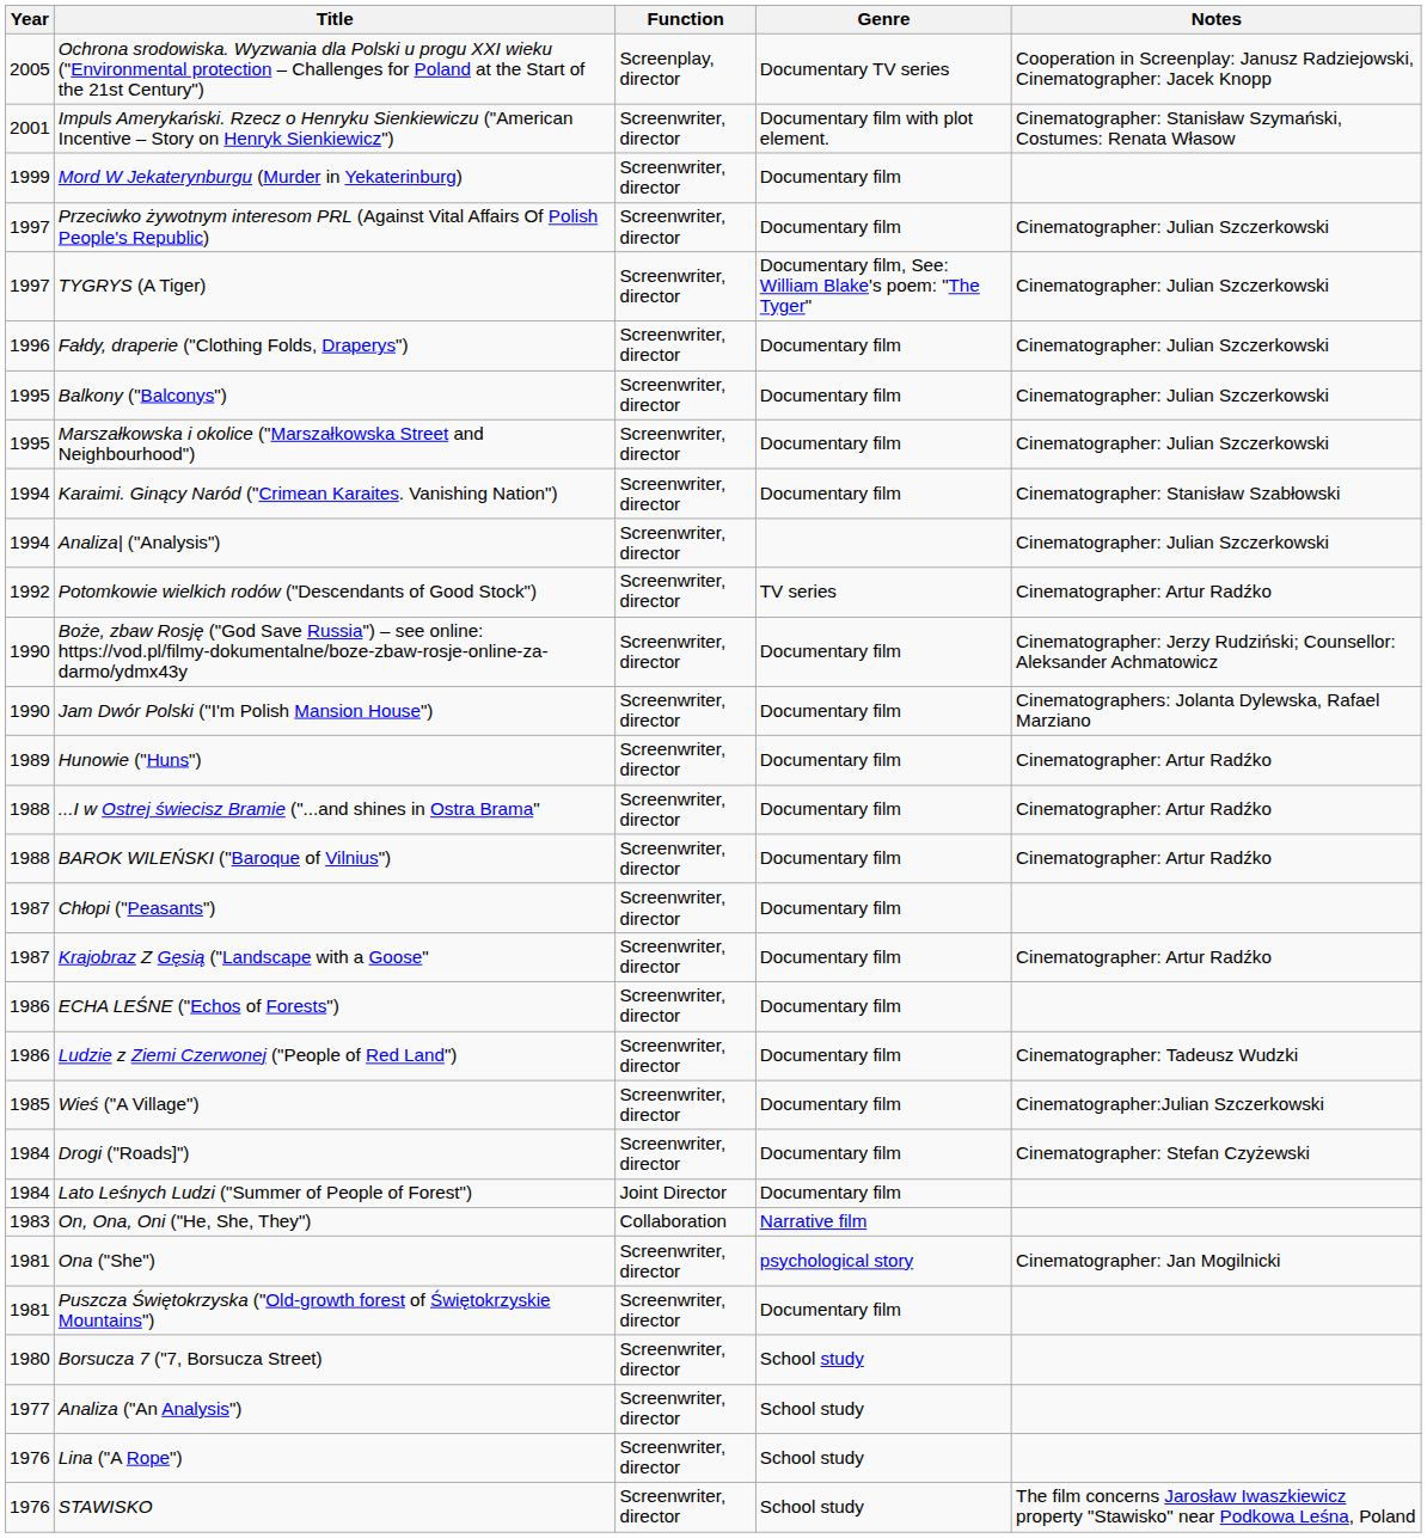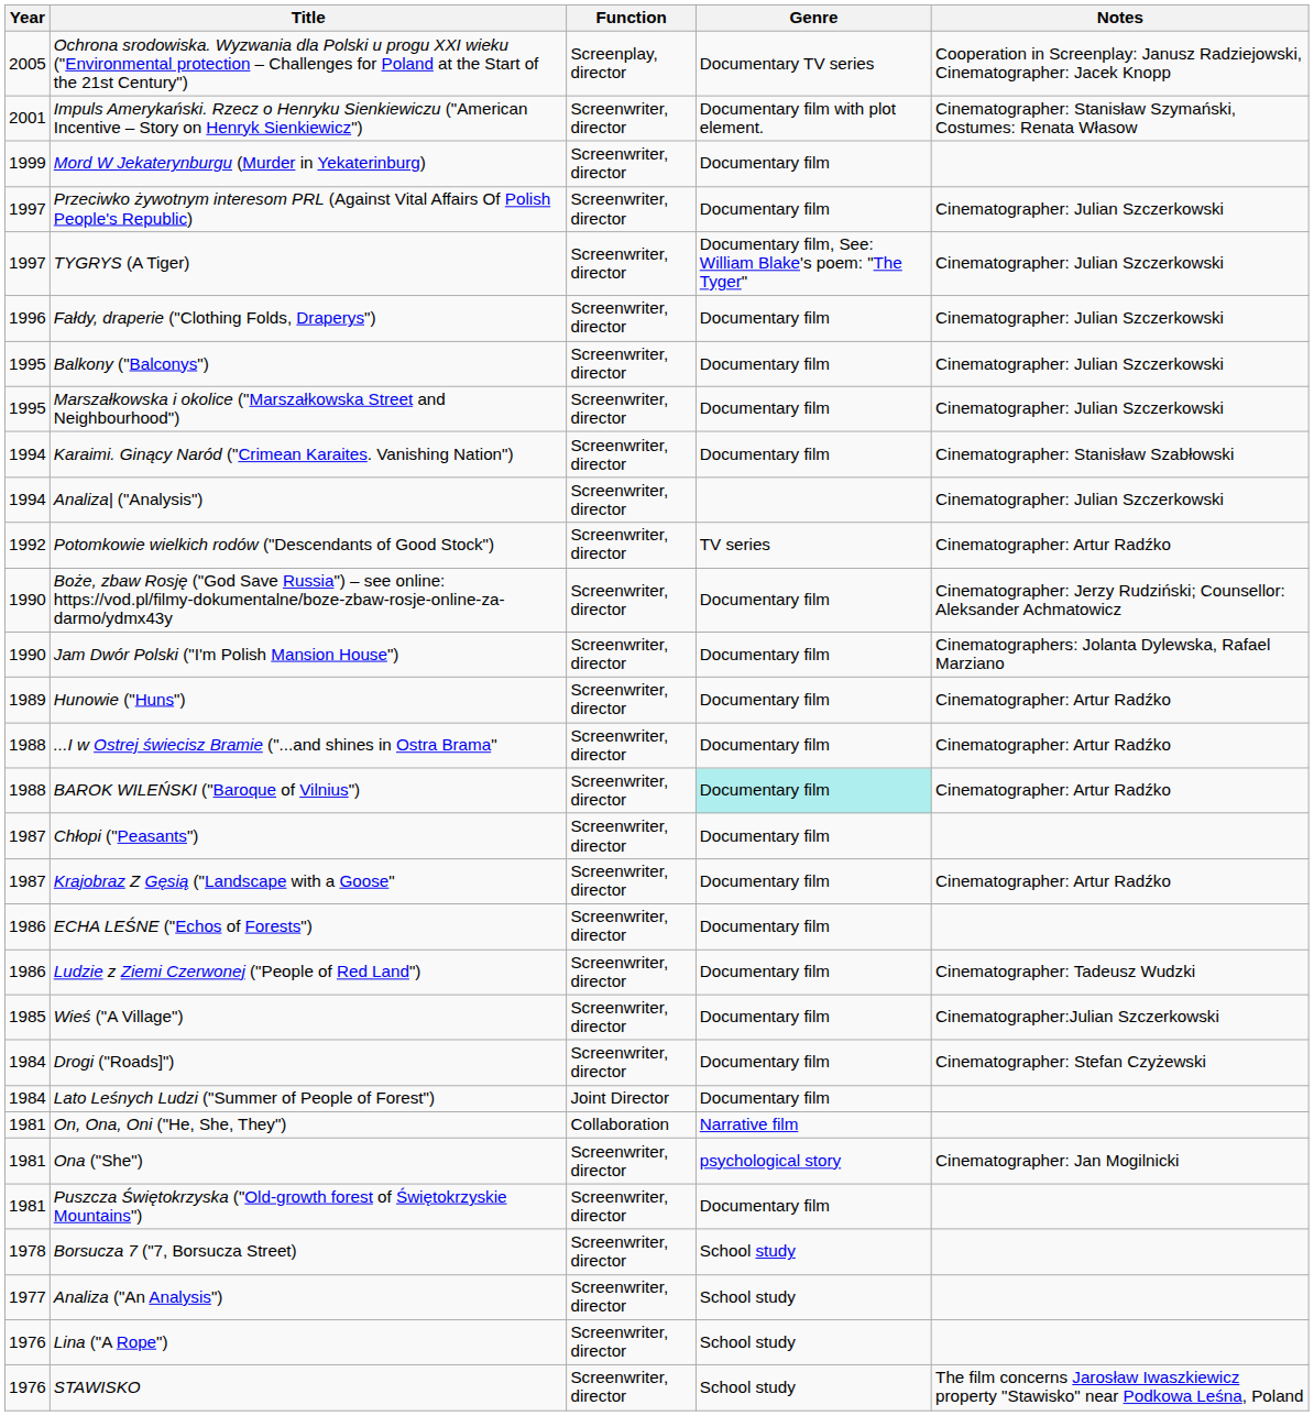BAROK WILEŃSKI ("Baroque of Vilnius") | Genre: no background -> paleturquoise background
On, Ona, Oni ("He, She, They") | Year: 1983 -> 1981
Borsucza 7 ("7, Borsucza Street) | Year: 1980 -> 1978
